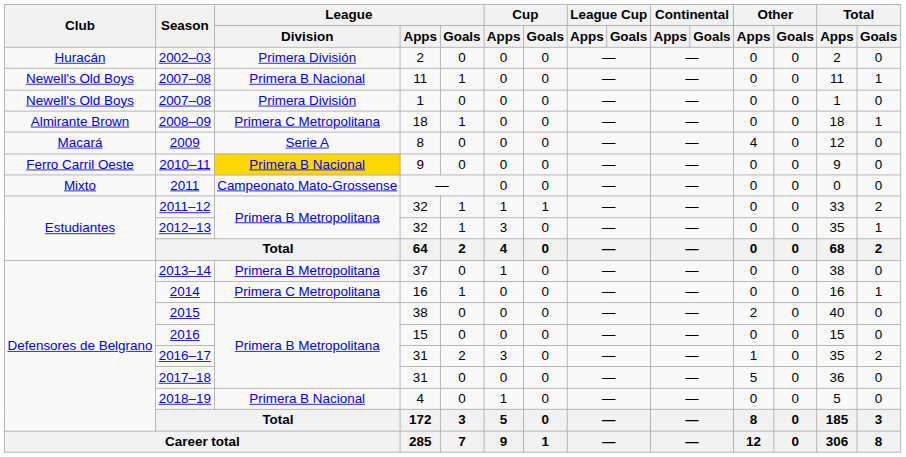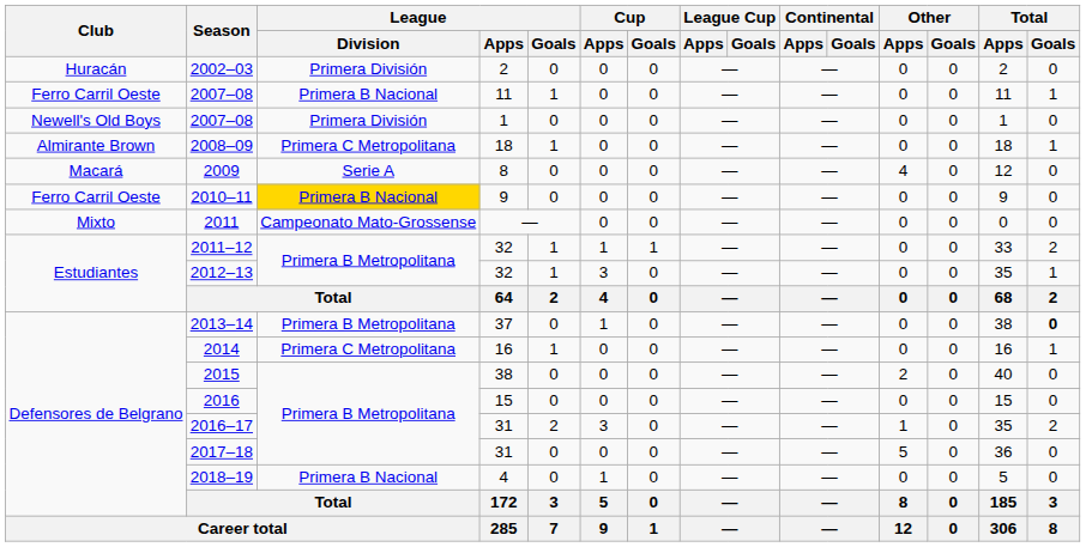2007–08 / 11 | Club: Newell's Old Boys -> Ferro Carril Oeste
2013–14 | Total / Goals: normal -> bold
